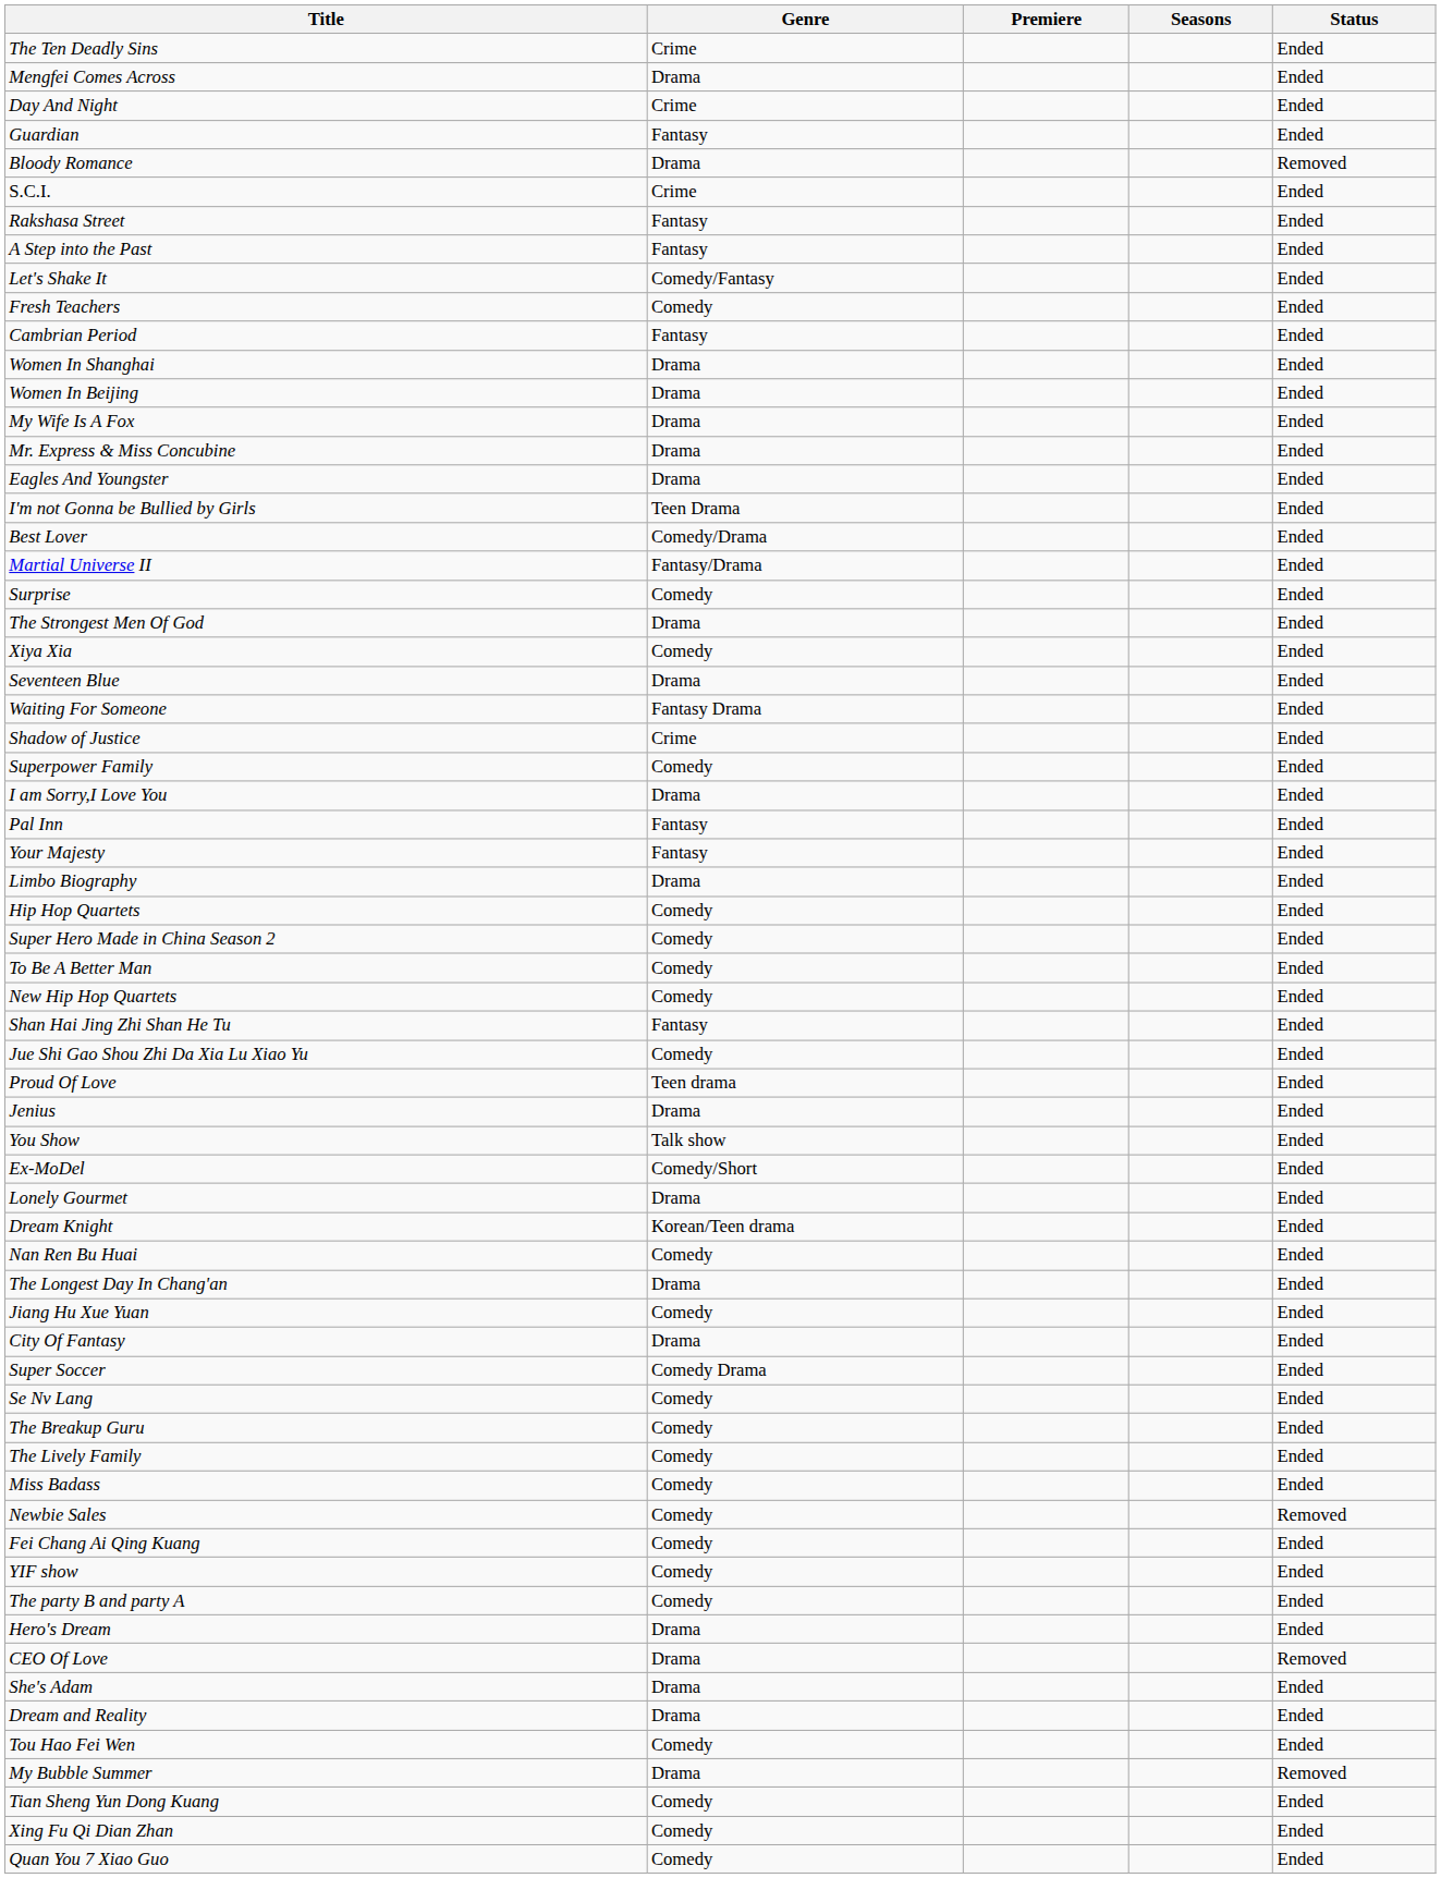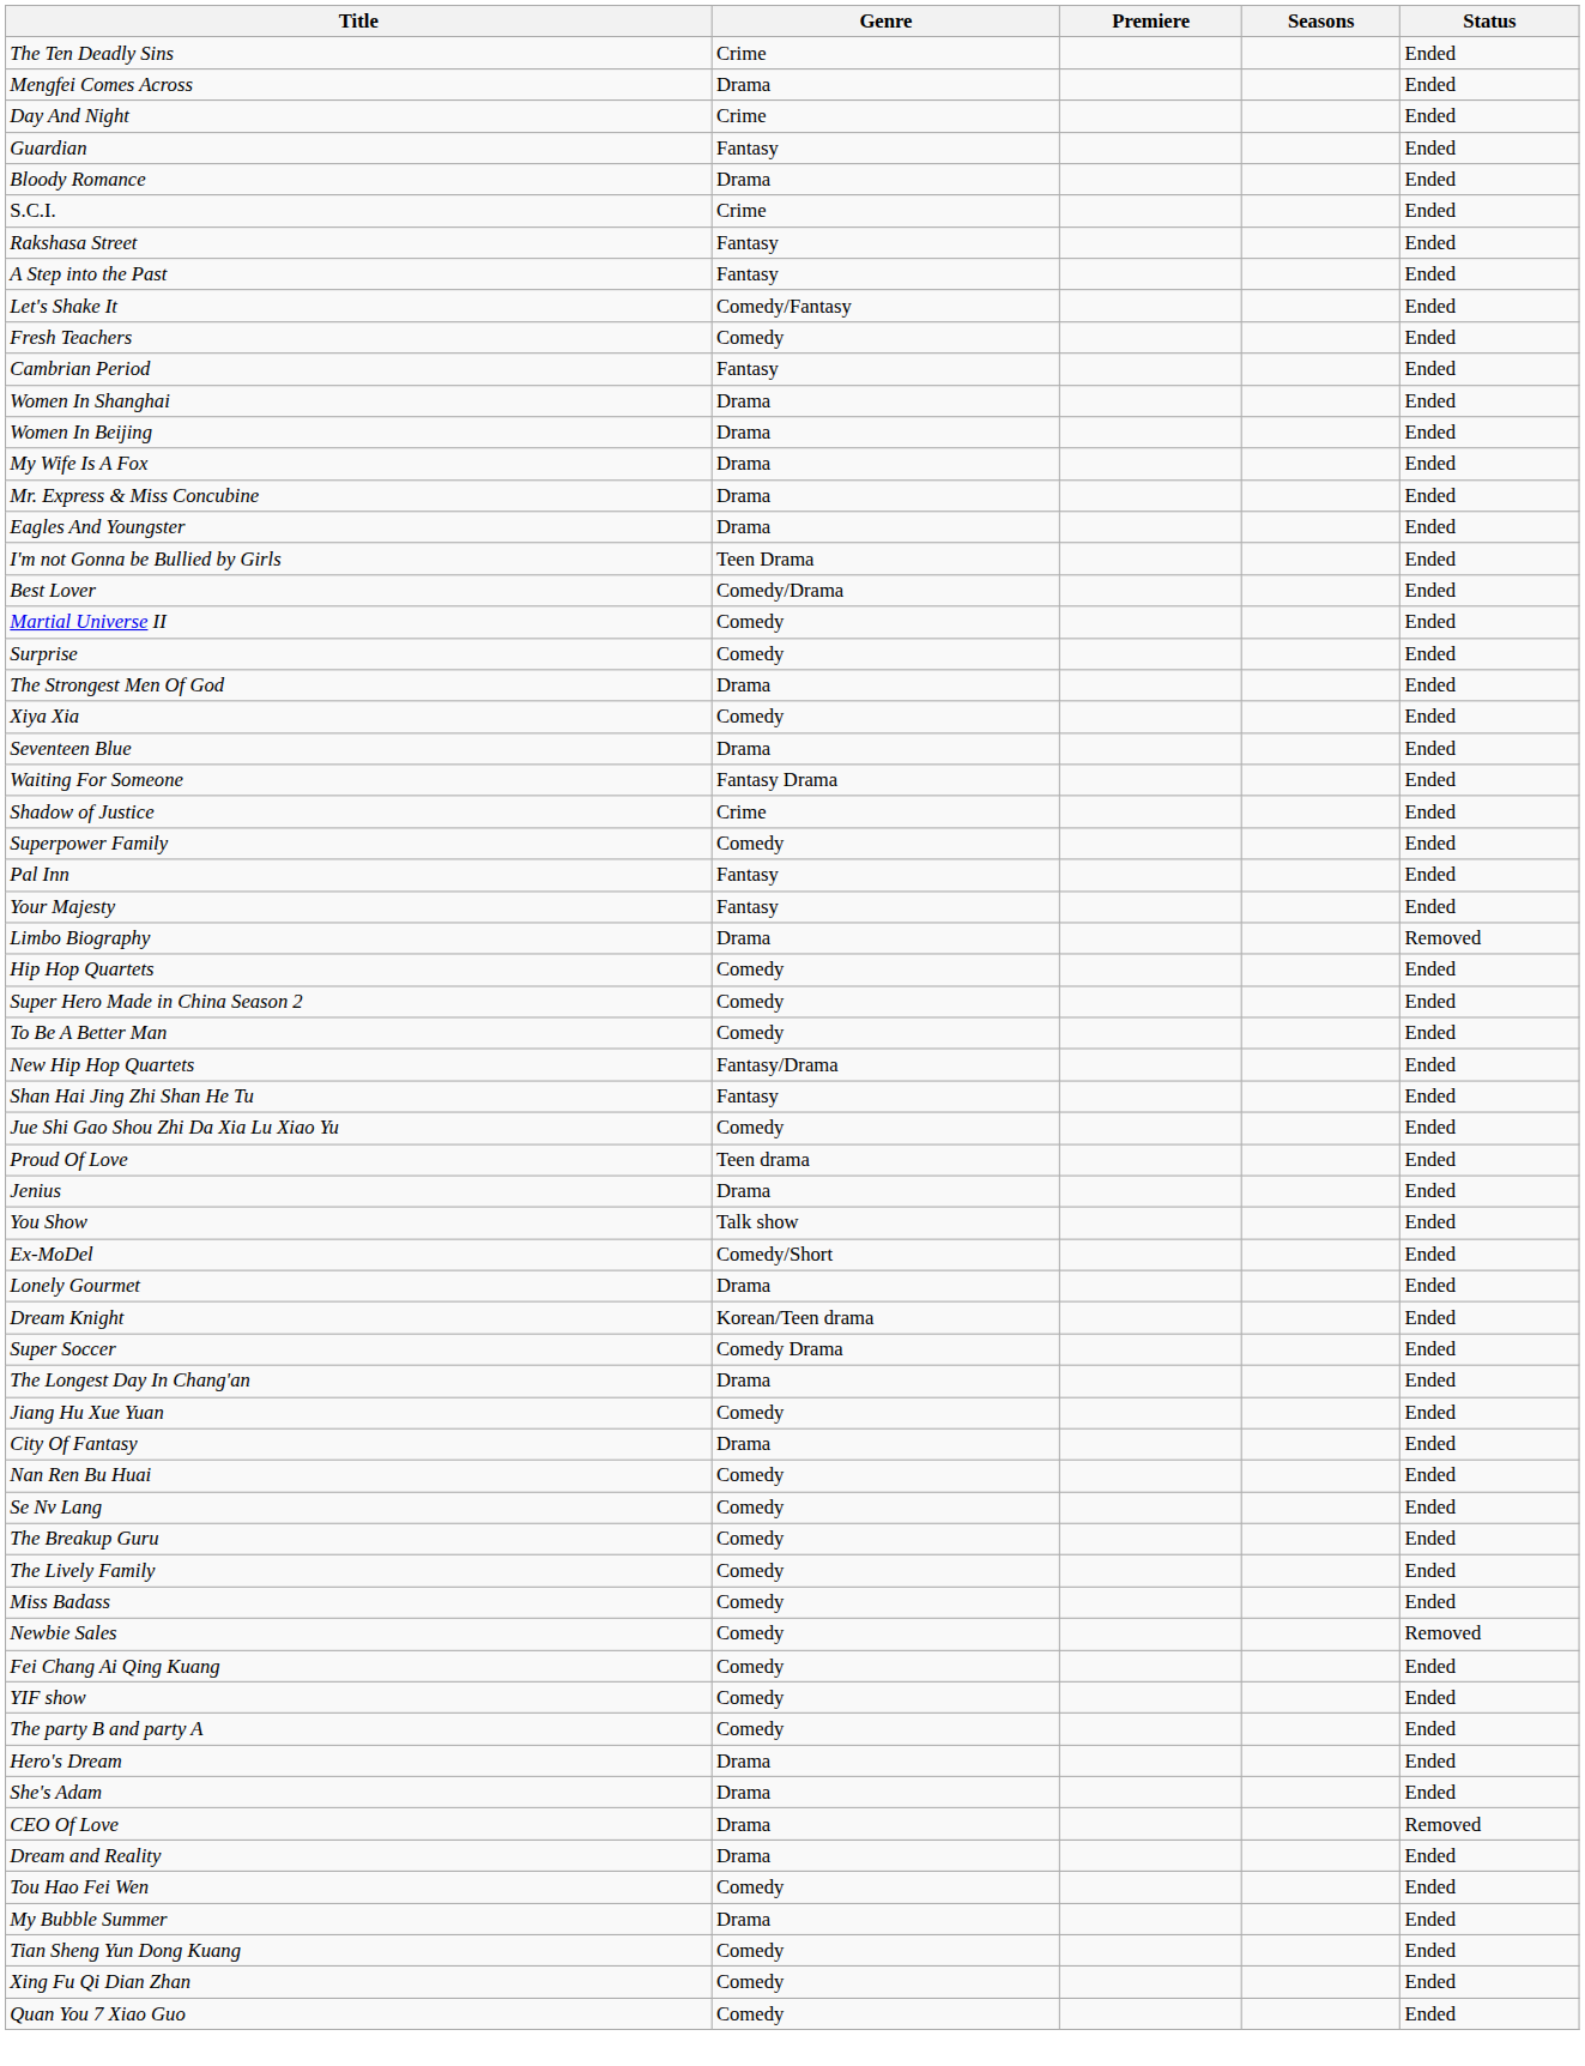Bloody Romance | Status: Removed -> Ended
Martial Universe II | Genre: Fantasy/Drama -> Comedy
- row: I am Sorry,I Love You | Drama | Ended
Limbo Biography | Status: Ended -> Removed
New Hip Hop Quartets | Genre: Comedy -> Fantasy/Drama
rows swapped: Super Soccer <-> Nan Ren Bu Huai
rows swapped: She's Adam <-> CEO Of Love
My Bubble Summer | Status: Removed -> Ended
